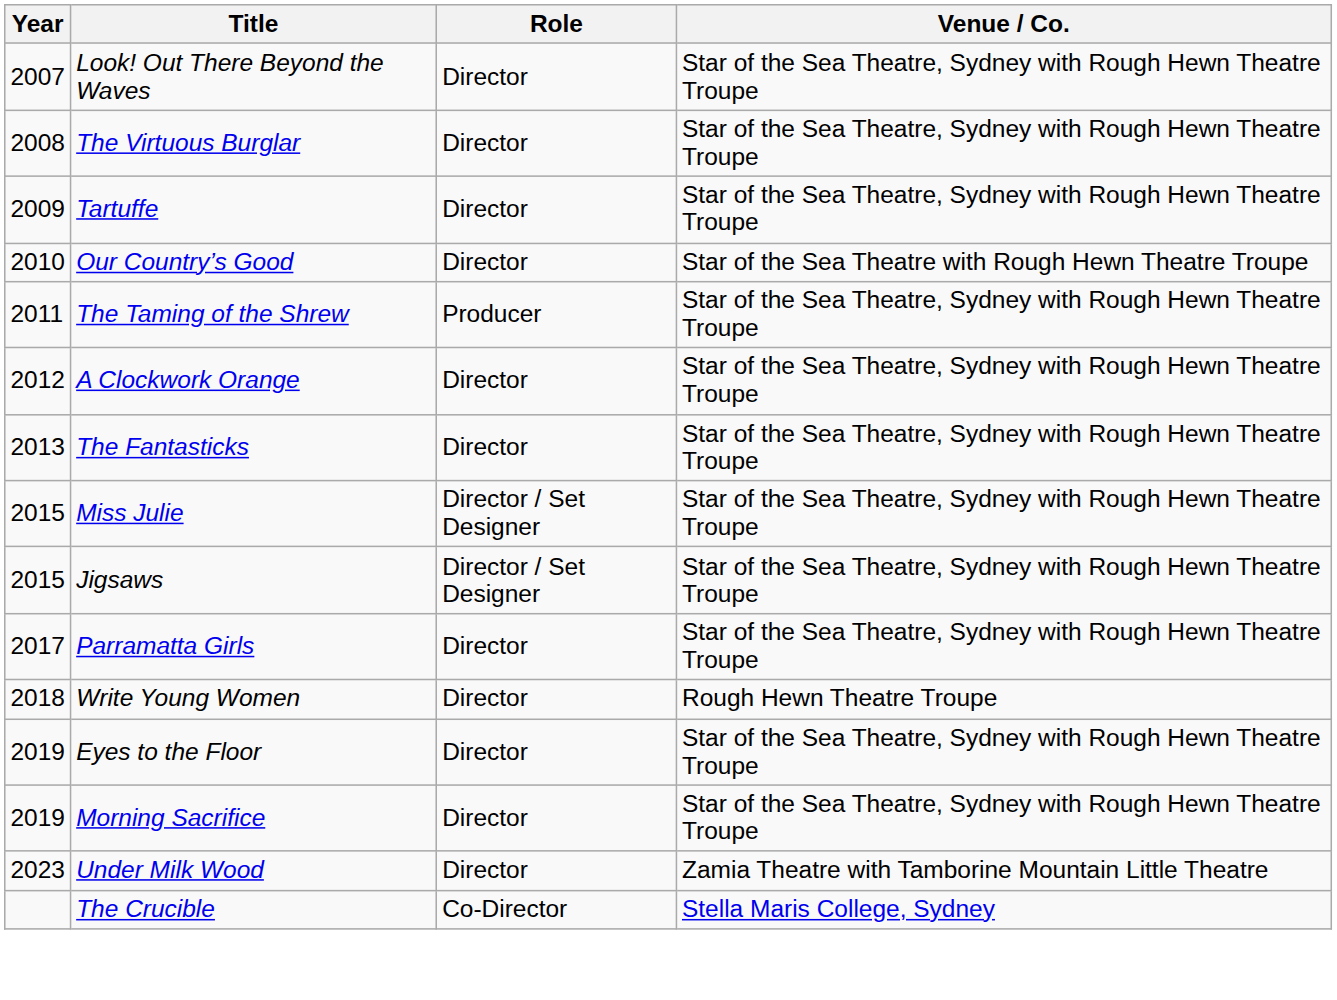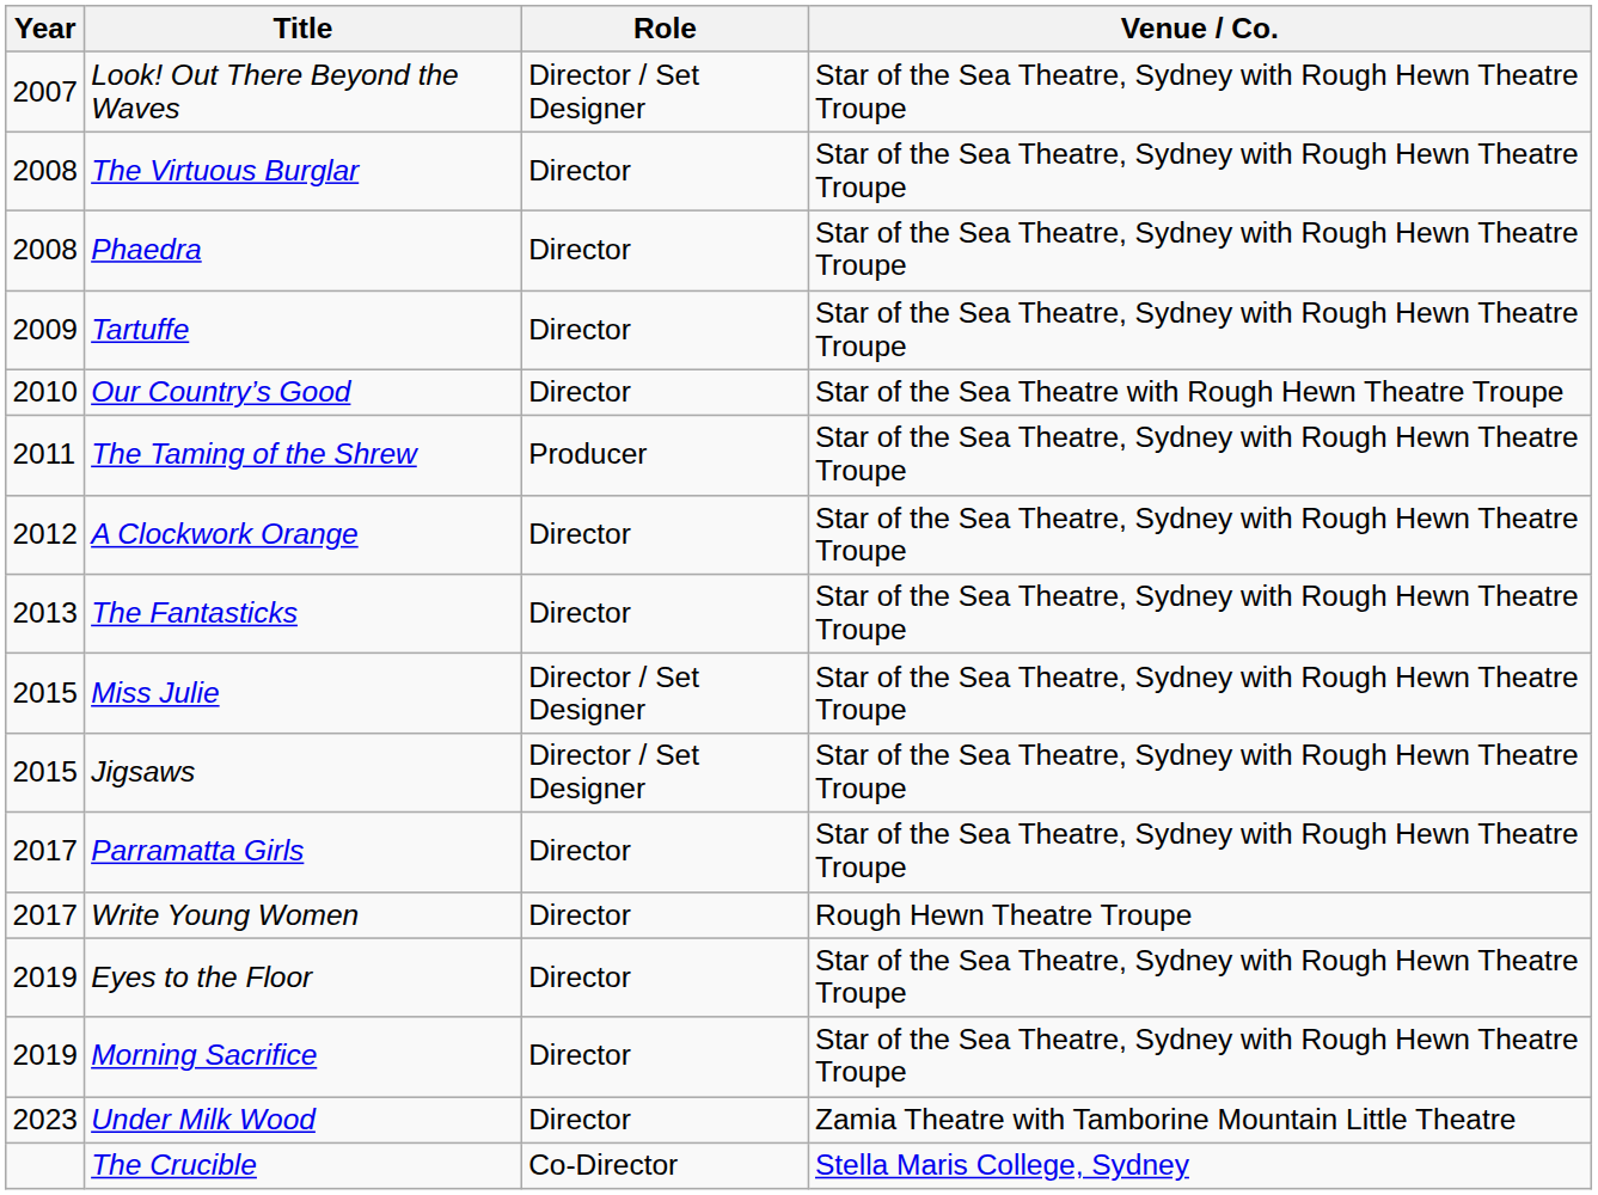Look! Out There Beyond the Waves | Role: Director -> Director / Set Designer
+ row: 2008 | Phaedra | Director | Star of the Sea Theatre, Sydney with Rough Hewn Theatre Troupe
Write Young Women | Year: 2018 -> 2017
